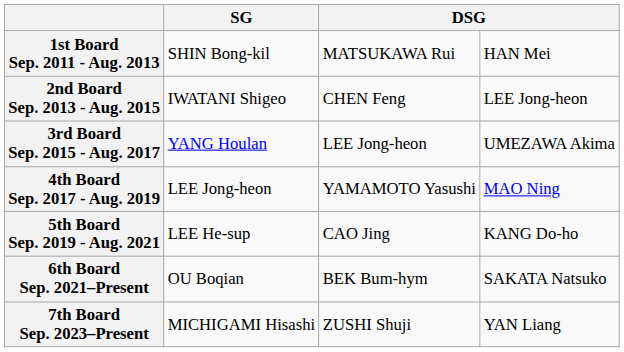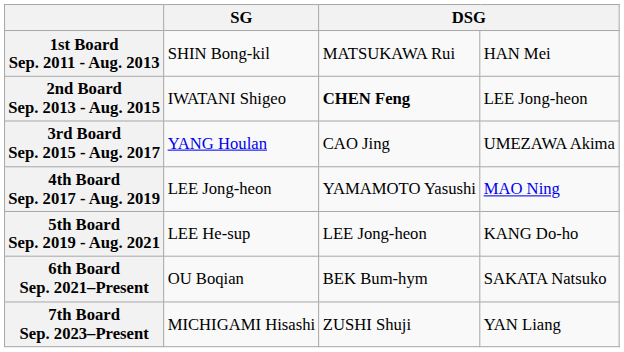2nd Board Sep. 2013 - Aug. 2015 | column 3: normal -> bold
3rd Board Sep. 2015 - Aug. 2017 | column 3: LEE Jong-heon -> CAO Jing
5th Board Sep. 2019 - Aug. 2021 | column 3: CAO Jing -> LEE Jong-heon
